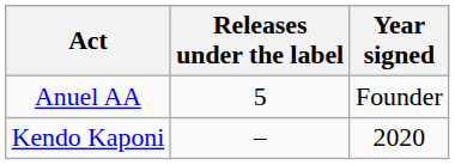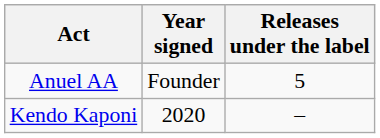columns swapped: Year signed <-> Releases under the label
